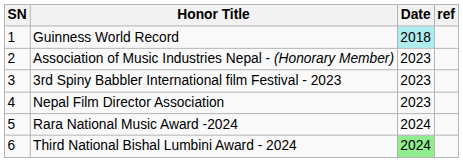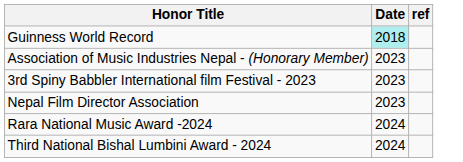- column: SN | 1 | 2 | 3 | 4 | 5 | 6
Third National Bishal Lumbini Award - 2024 | Date: lightgreen background -> no background
